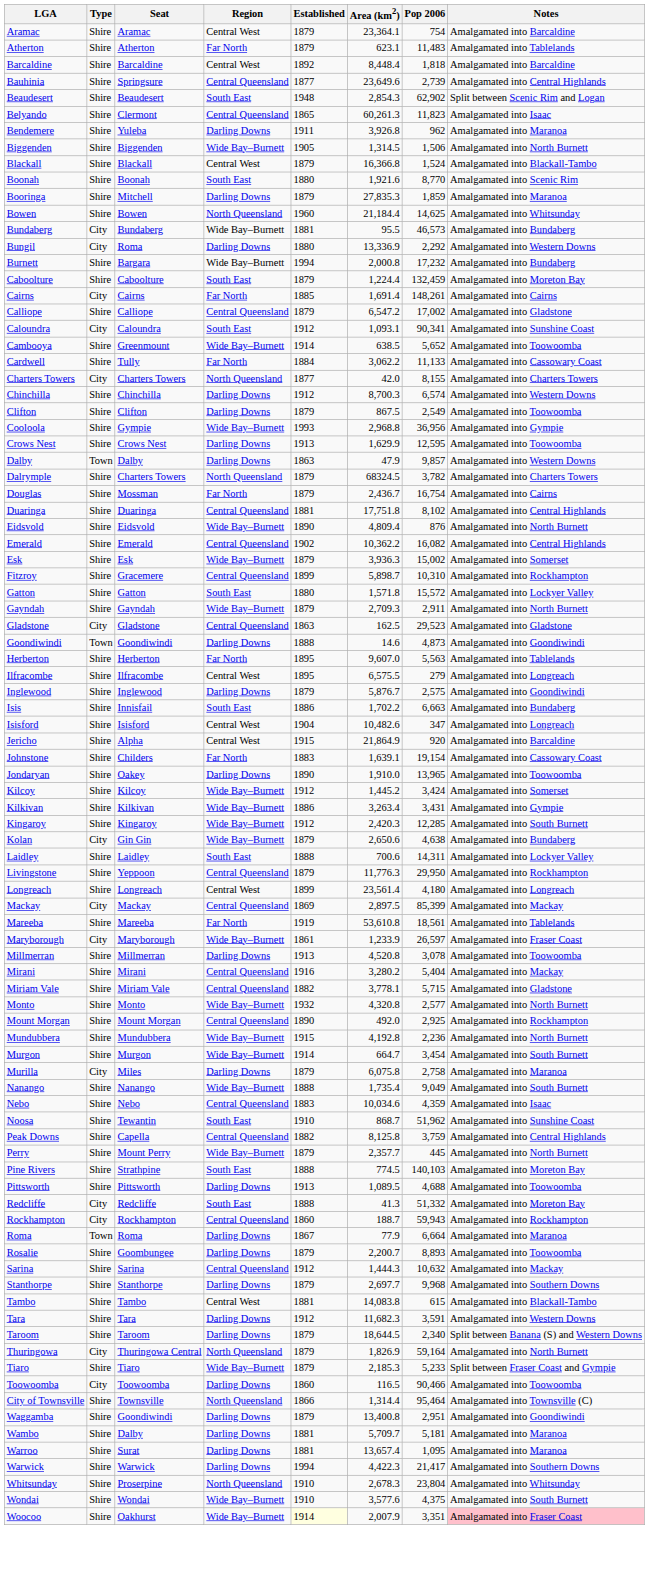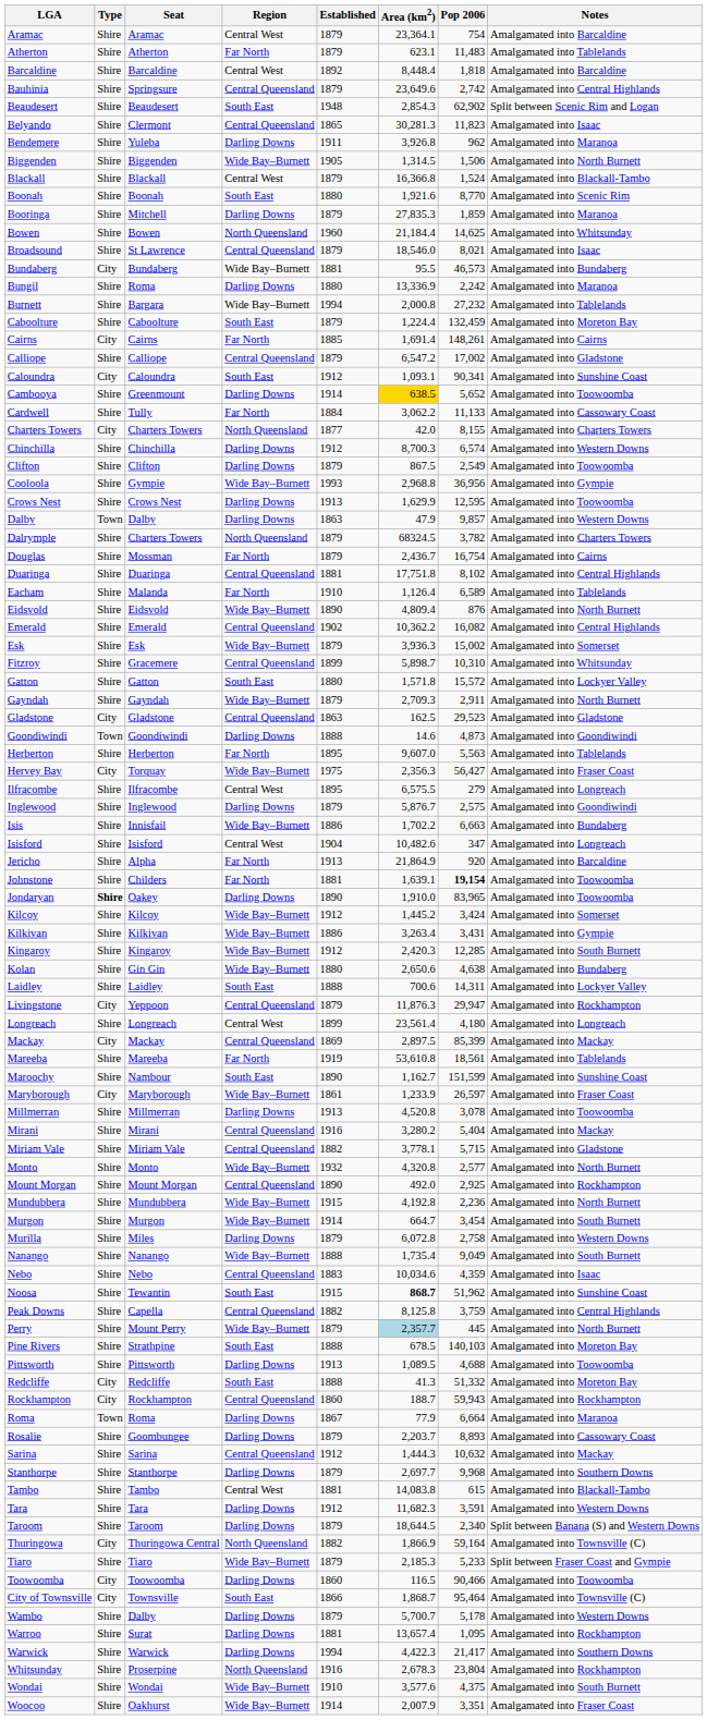Bauhinia | Established: 1877 -> 1879
Bauhinia | Pop 2006: 2,739 -> 2,742
Belyando | Area (km2): 60,261.3 -> 30,281.3
+ row: Broadsound | Shire | St Lawrence | Central Queensland | 1879 | 18,546.0 | 8,021 | Amalgamated into Isaac
Bungil | Type: City -> Shire
Bungil | Pop 2006: 2,292 -> 2,242
Bungil | Notes: Amalgamated into Western Downs -> Amalgamated into Maranoa
Burnett | Pop 2006: 17,232 -> 27,232
Burnett | Notes: Amalgamated into Bundaberg -> Amalgamated into Tablelands
Cambooya | Region: Wide Bay–Burnett -> Darling Downs
Cambooya | Area (km2): no background -> gold background
+ row: Eacham | Shire | Malanda | Far North | 1910 | 1,126.4 | 6,589 | Amalgamated into Tablelands
Fitzroy | Notes: Amalgamated into Rockhampton -> Amalgamated into Whitsunday
+ row: Hervey Bay | City | Torquay | Wide Bay–Burnett | 1975 | 2,356.3 | 56,427 | Amalgamated into Fraser Coast
Isis | Region: South East -> Wide Bay–Burnett
Jericho | Region: Central West -> Far North
Jericho | Established: 1915 -> 1913
Johnstone | Established: 1883 -> 1881
Johnstone | Pop 2006: normal -> bold
Johnstone | Notes: Amalgamated into Cassowary Coast -> Amalgamated into Toowoomba
Jondaryan | Type: normal -> bold
Jondaryan | Pop 2006: 13,965 -> 83,965
Kolan | Type: City -> Shire
Kolan | Established: 1879 -> 1880
Livingstone | Type: Shire -> City
Livingstone | Area (km2): 11,776.3 -> 11,876.3
Livingstone | Pop 2006: 29,950 -> 29,947
+ row: Maroochy | Shire | Nambour | South East | 1890 | 1,162.7 | 151,599 | Amalgamated into Sunshine Coast
Murilla | Type: City -> Shire
Murilla | Area (km2): 6,075.8 -> 6,072.8
Murilla | Notes: Amalgamated into Maranoa -> Amalgamated into Western Downs
Noosa | Established: 1910 -> 1915
Noosa | Area (km2): normal -> bold
Perry | Area (km2): no background -> lightblue background
Pine Rivers | Area (km2): 774.5 -> 678.5
Rosalie | Area (km2): 2,200.7 -> 2,203.7
Rosalie | Notes: Amalgamated into Toowoomba -> Amalgamated into Cassowary Coast
Thuringowa | Established: 1879 -> 1882
Thuringowa | Area (km2): 1,826.9 -> 1,866.9
Thuringowa | Notes: Amalgamated into North Burnett -> Amalgamated into Townsville (C)
City of Townsville | Type: Shire -> City
City of Townsville | Region: North Queensland -> South East
City of Townsville | Area (km2): 1,314.4 -> 1,868.7
- row: Waggamba | Shire | Goondiwindi | Darling Downs | 1879 | 13,400.8 | 2,951 | Amalgamated into Goondiwindi
Wambo | Established: 1881 -> 1879
Wambo | Area (km2): 5,709.7 -> 5,700.7
Wambo | Pop 2006: 5,181 -> 5,178
Wambo | Notes: Amalgamated into Maranoa -> Amalgamated into Western Downs
Warroo | Notes: Amalgamated into Maranoa -> Amalgamated into Rockhampton
Whitsunday | Established: 1910 -> 1916
Whitsunday | Notes: Amalgamated into Whitsunday -> Amalgamated into Rockhampton
Woocoo | Established: lightyellow background -> no background
Woocoo | Notes: pink background -> no background
